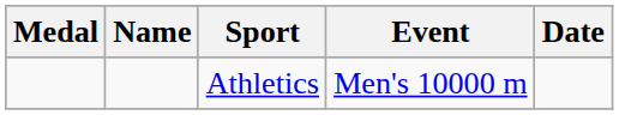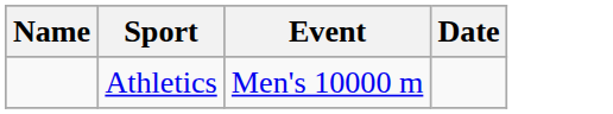- column: Medal
